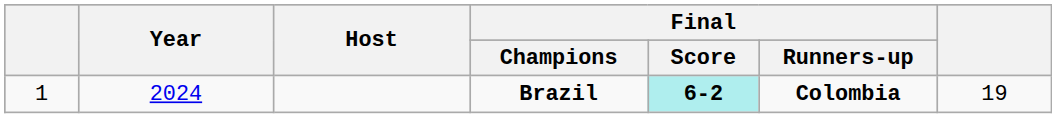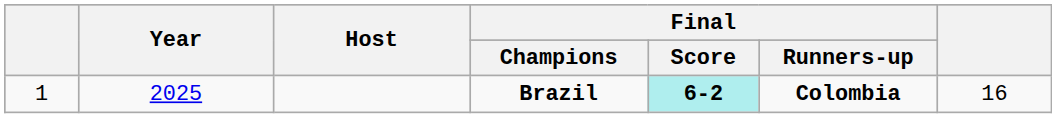Brazil | Year: 2024 -> 2025
Brazil | column 7: 19 -> 16
